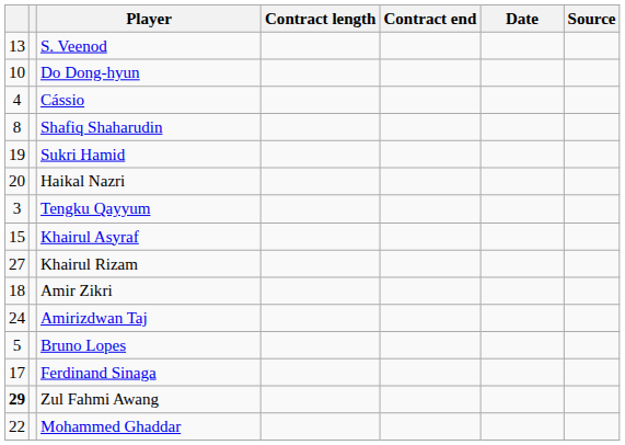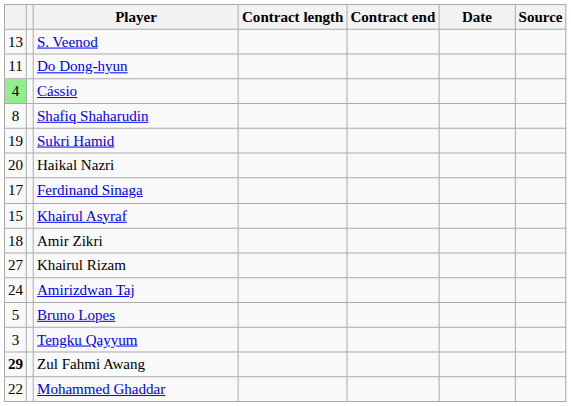Do Dong-hyun | column 1: 10 -> 11
Cássio | column 1: no background -> lightgreen background
rows swapped: Tengku Qayyum <-> Ferdinand Sinaga
rows swapped: Khairul Rizam <-> Amir Zikri
